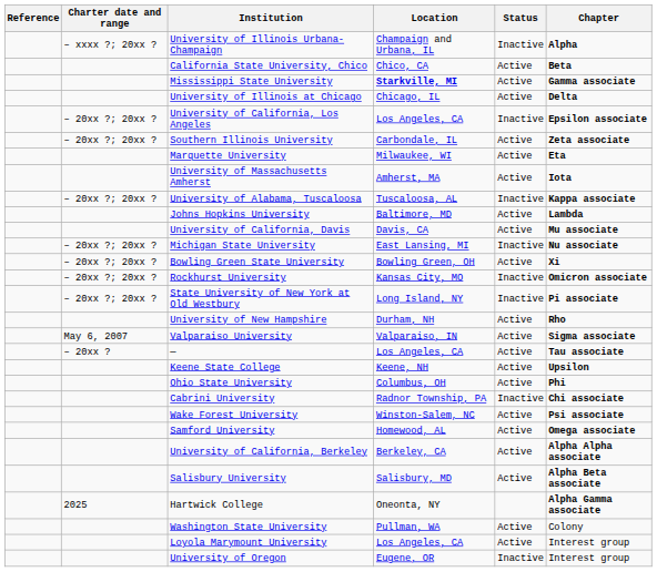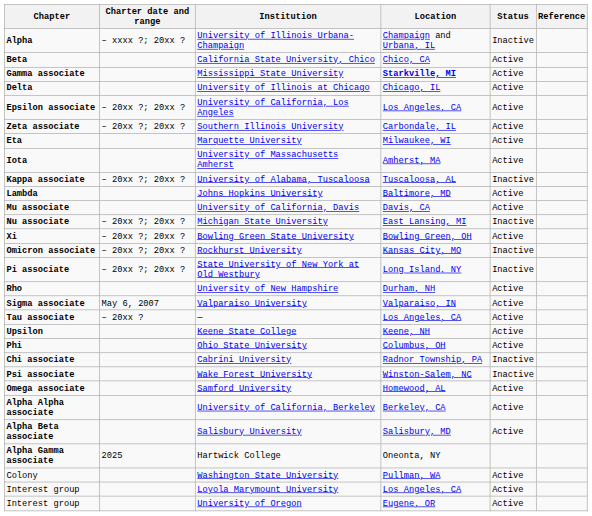columns swapped: Chapter <-> Reference
University of California, Los Angeles | Status: Inactive -> Active
Wake Forest University | Status: Active -> Inactive
University of Oregon | Status: Inactive -> Active
